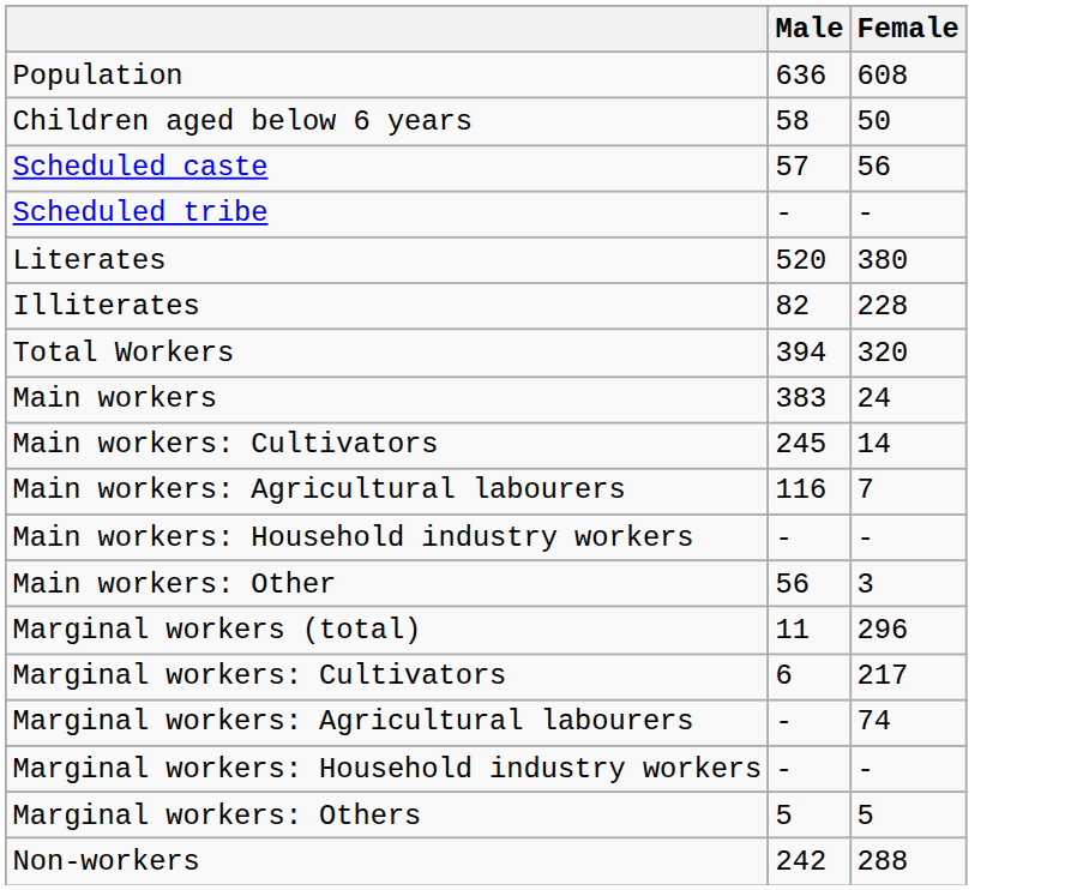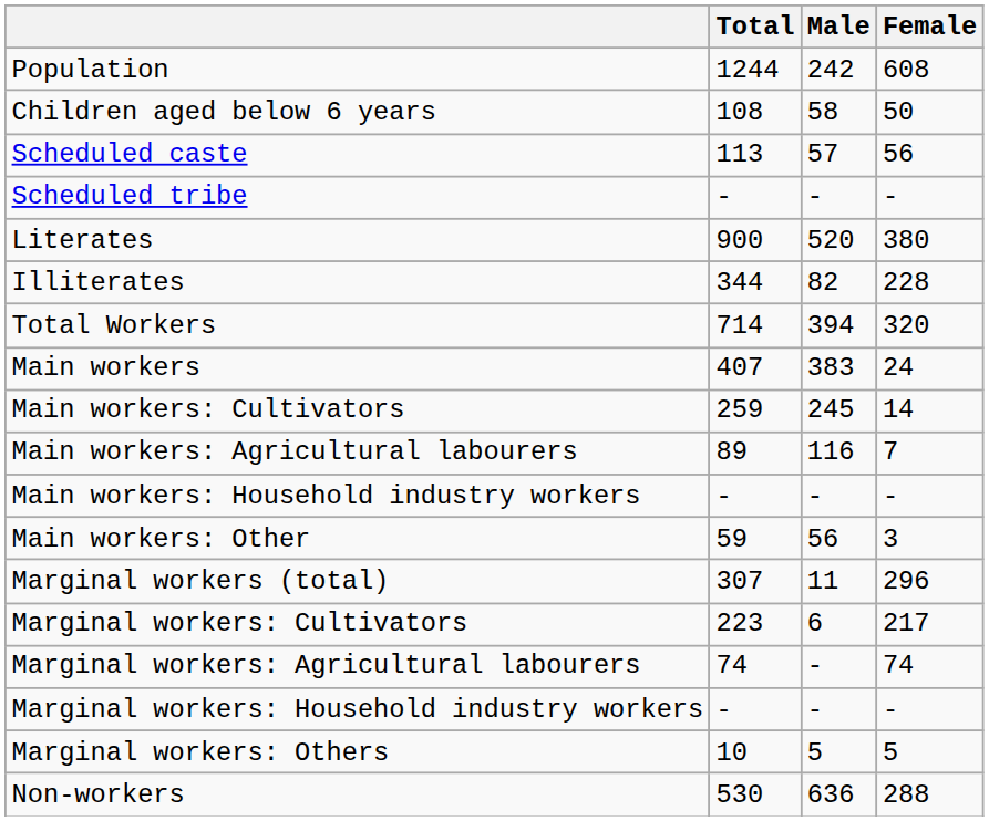+ column: Total | 1244 | 108 | 113 | - | 900 | 344 | 714 | 407 | 259 | 89 | - | 59 | 307 | 223 | 74 | - | 10 | 530
Population | Male: 636 -> 242
Non-workers | Male: 242 -> 636
